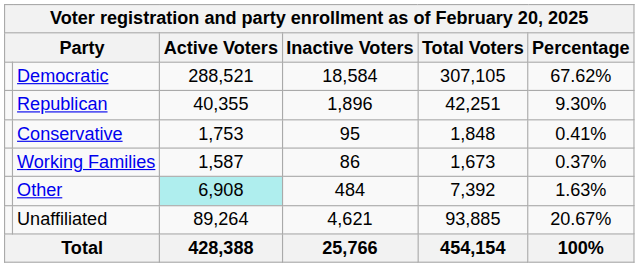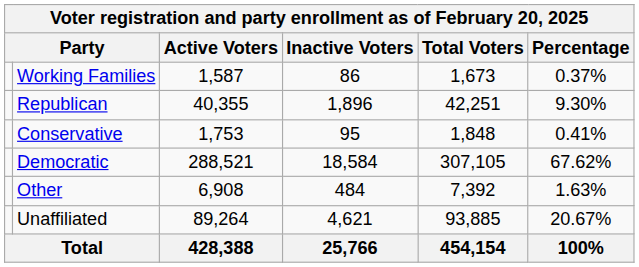rows swapped: Democratic <-> Working Families
Other | Active Voters: paleturquoise background -> no background
